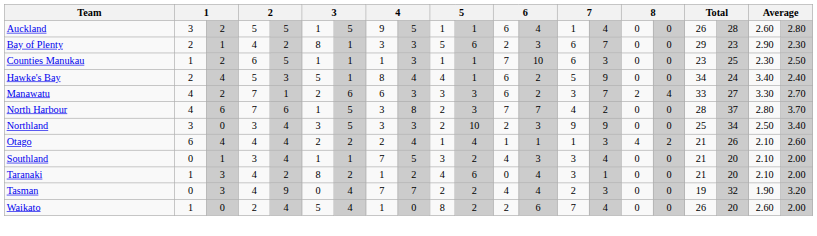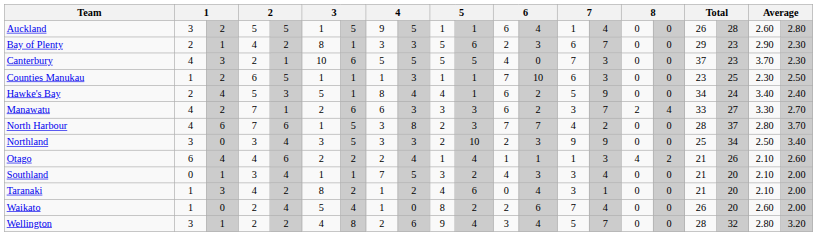+ row: Canterbury | 4 | 3 | 2 | 1 | 10 | 6 | 5 | 5 | 5 | 5 | 4 | 0 | 7 | 3 | 0 | 0 | 37 | 23 | 3.70 | 2.30
Otago | column 5: 4 -> 6
- row: Tasman | 0 | 3 | 4 | 9 | 0 | 4 | 7 | 7 | 2 | 2 | 4 | 4 | 2 | 3 | 0 | 0 | 19 | 32 | 1.90 | 3.20
+ row: Wellington | 3 | 1 | 2 | 2 | 4 | 8 | 2 | 6 | 9 | 4 | 3 | 4 | 5 | 7 | 0 | 0 | 28 | 32 | 2.80 | 3.20
